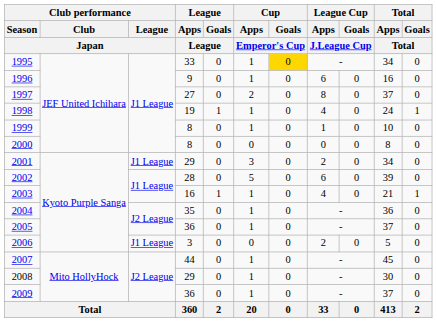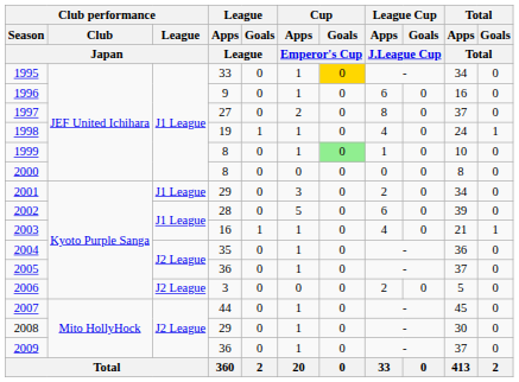1999 | Cup / Goals / Emperor's Cup: no background -> lightgreen background
2006 | Club performance / League / Japan: J1 League -> J2 League
